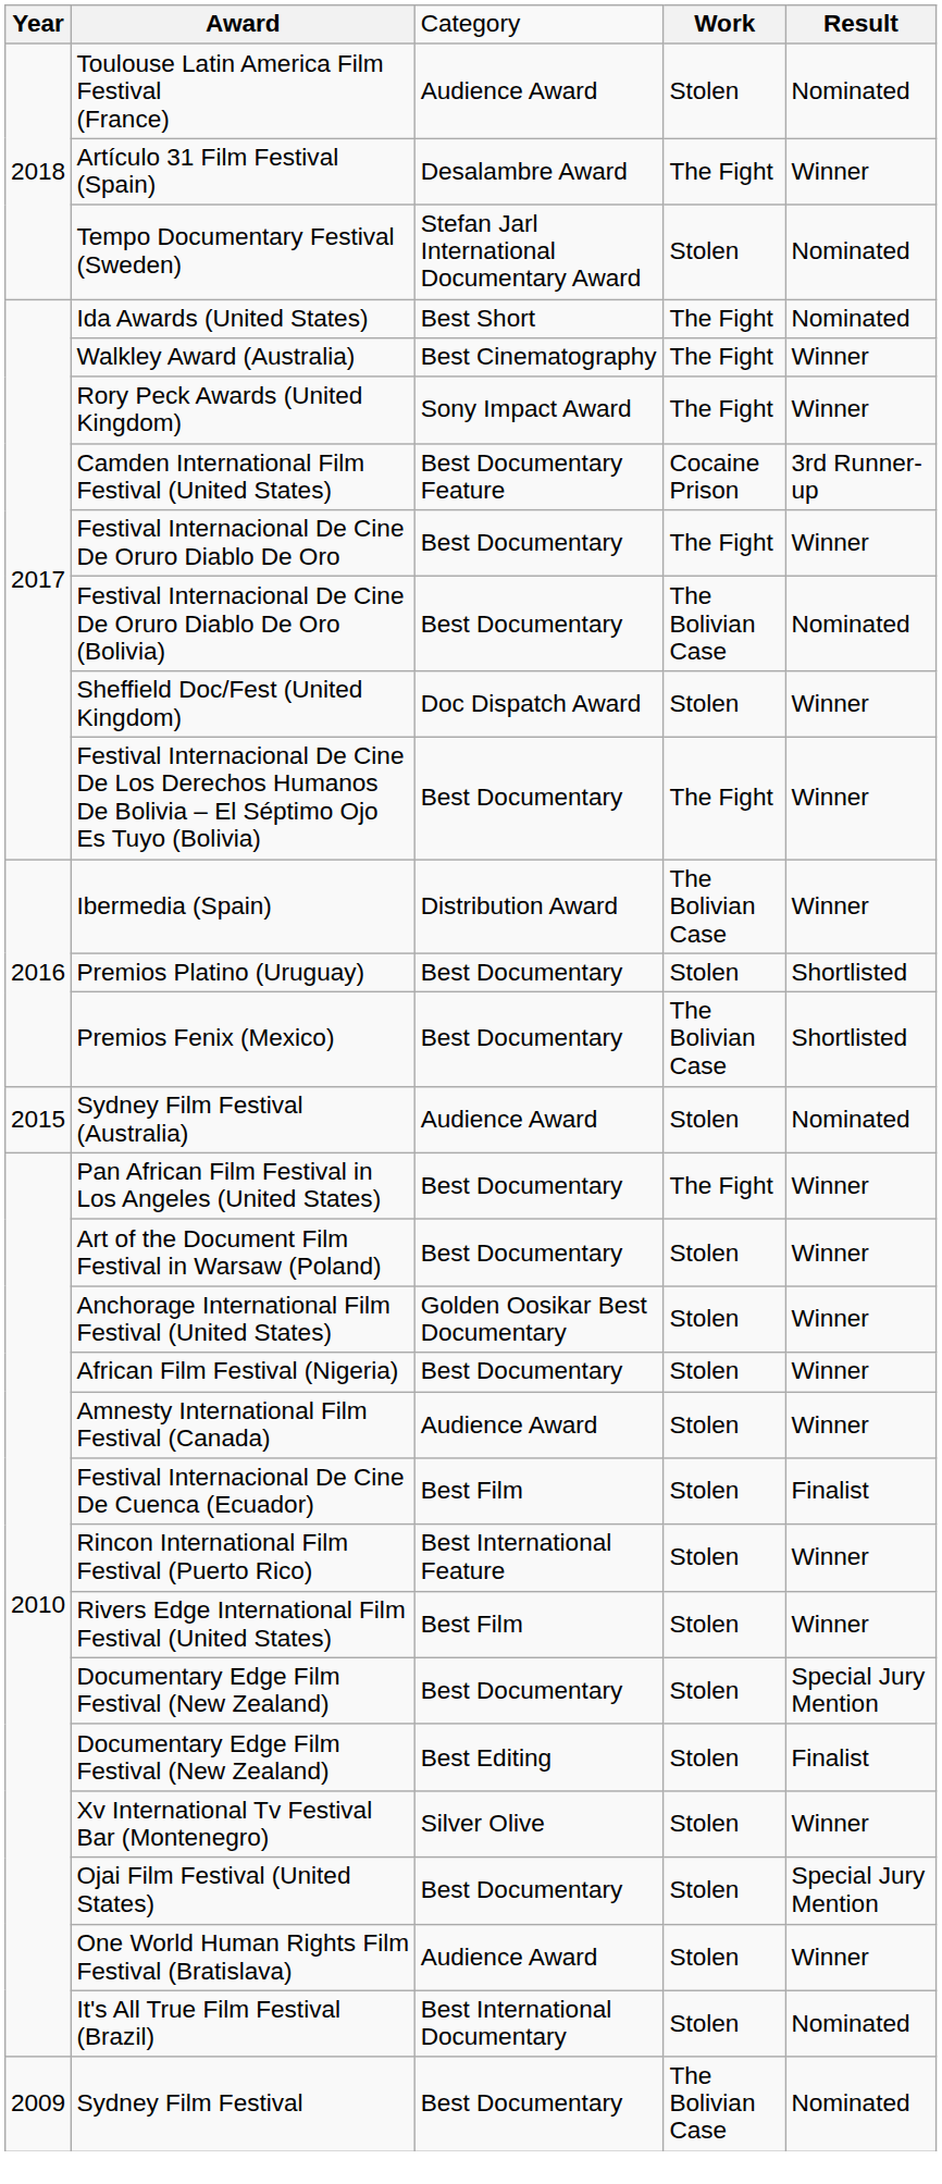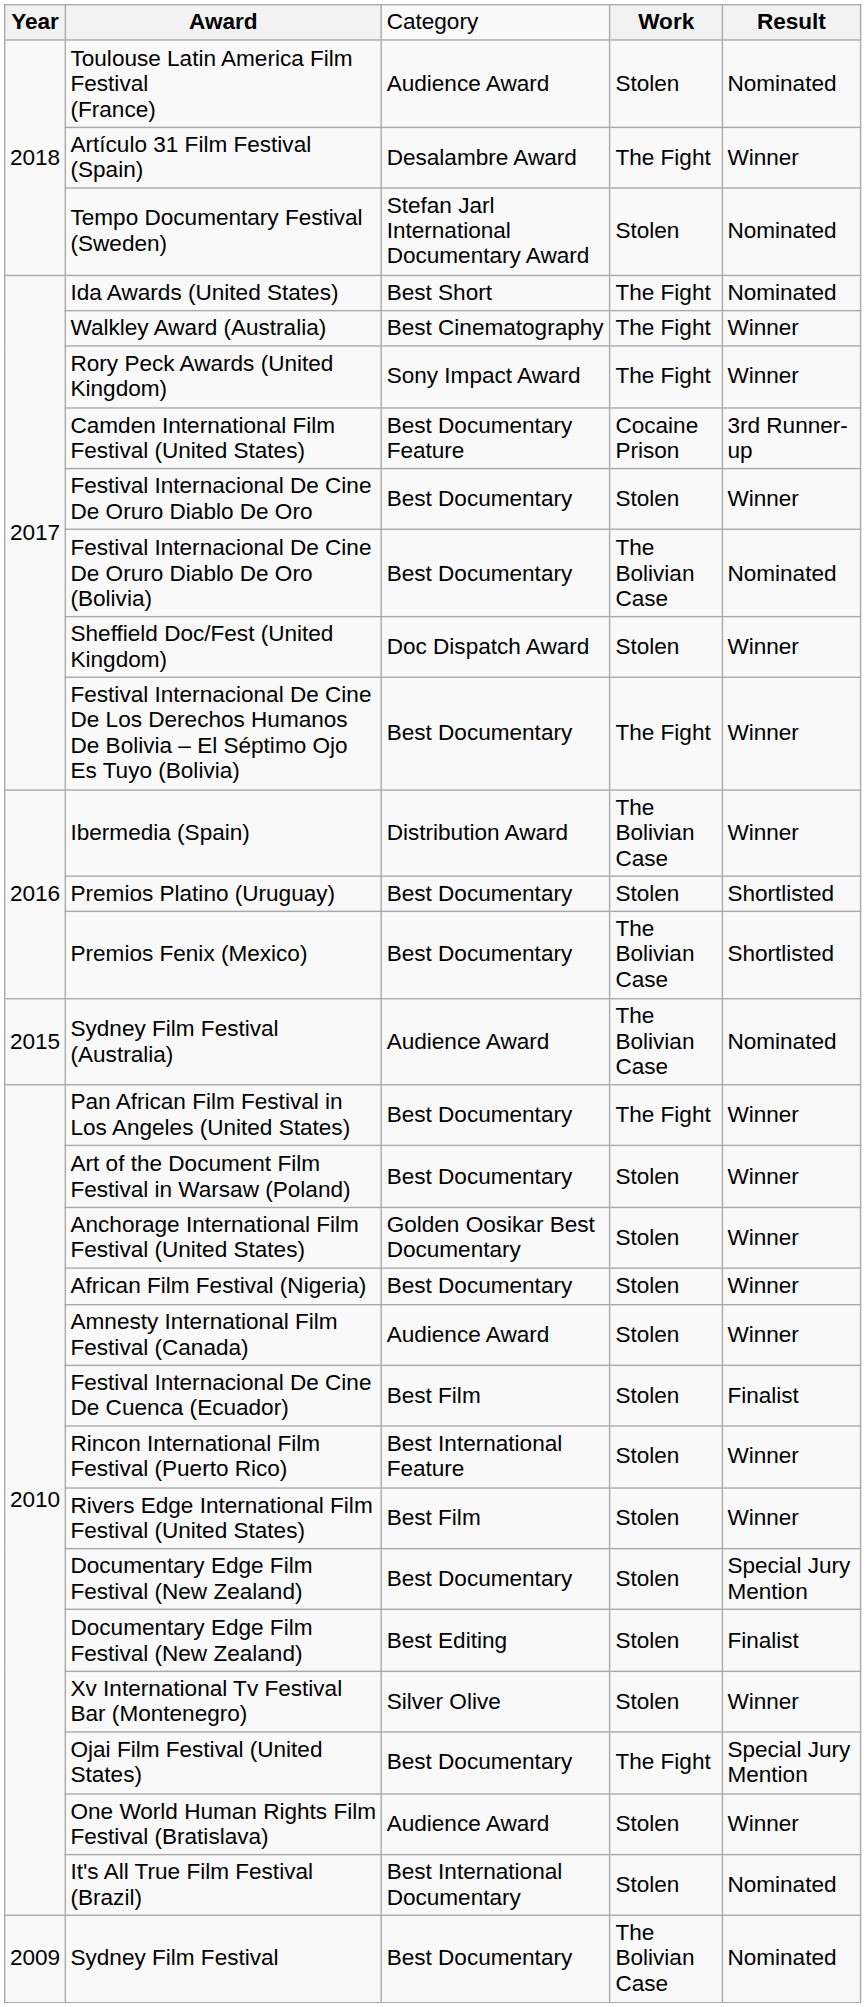Festival Internacional De Cine De Oruro Diablo De Oro | column 4: The Fight -> Stolen
Sydney Film Festival (Australia) | column 4: Stolen -> The Bolivian Case
Ojai Film Festival (United States) | column 4: Stolen -> The Fight
